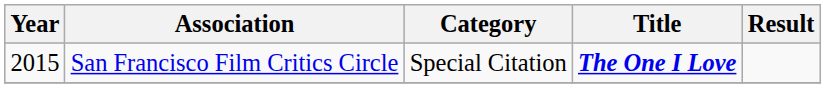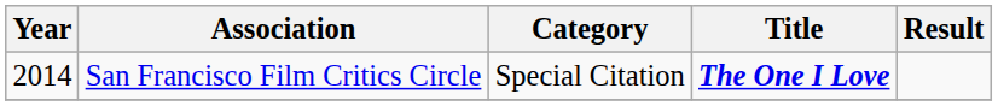San Francisco Film Critics Circle | Year: 2015 -> 2014
